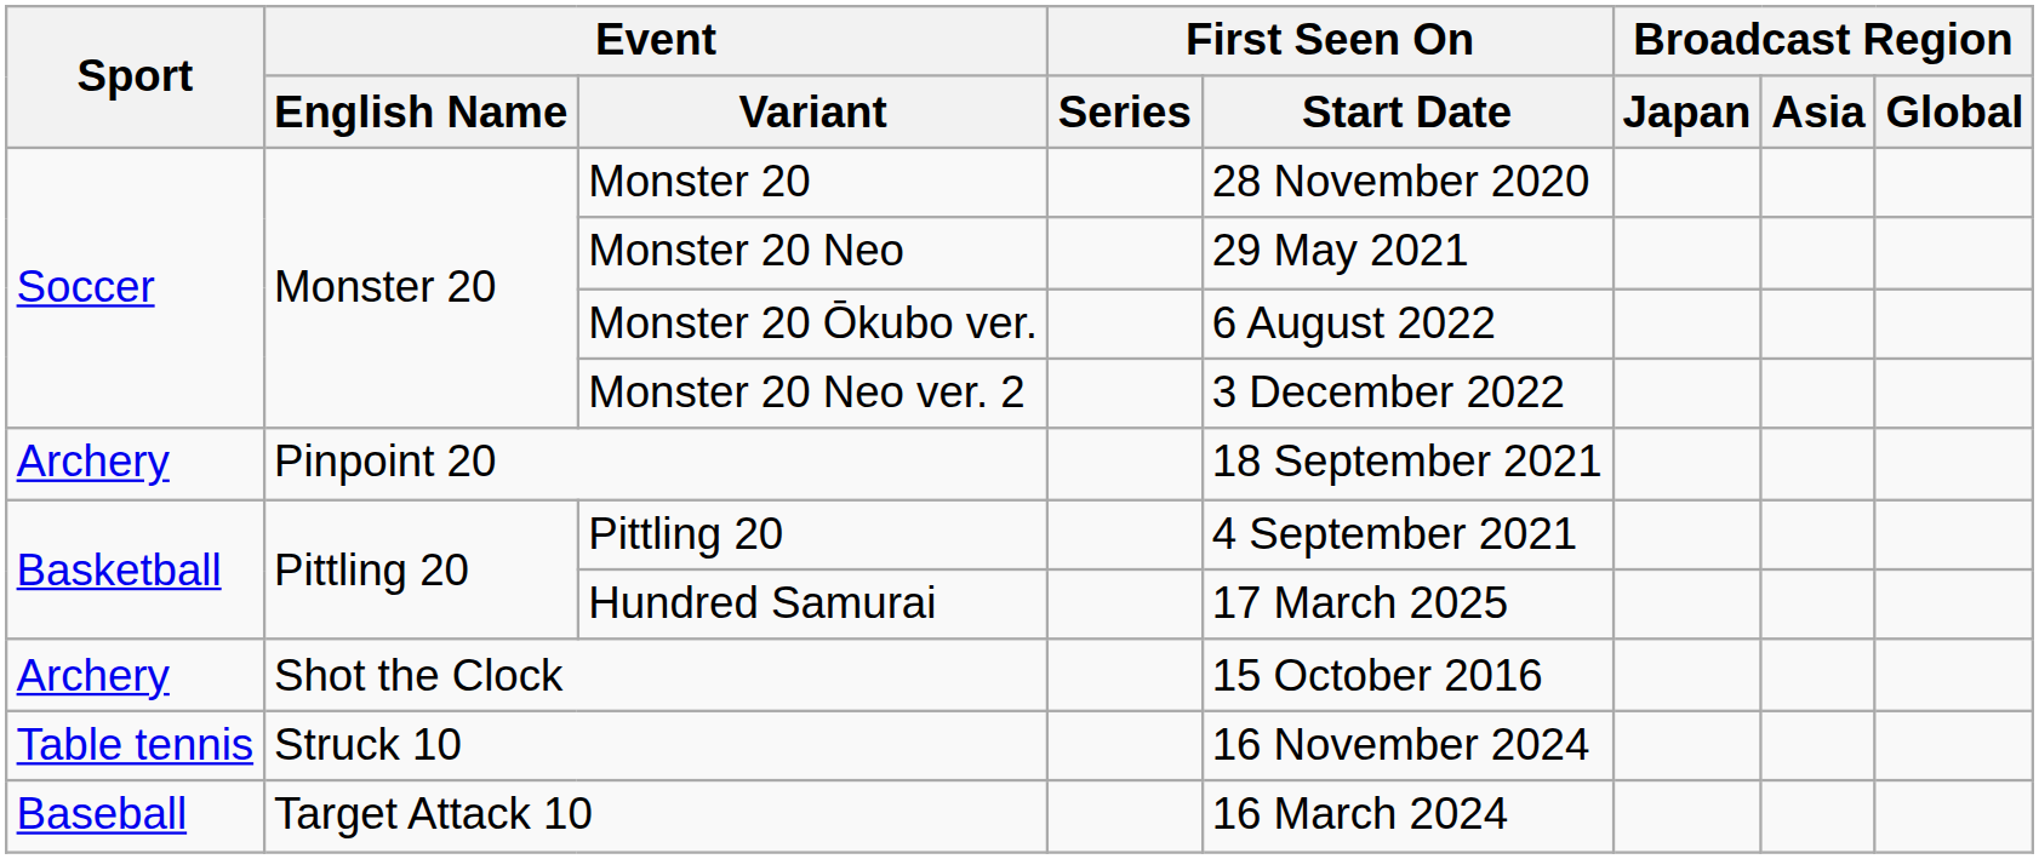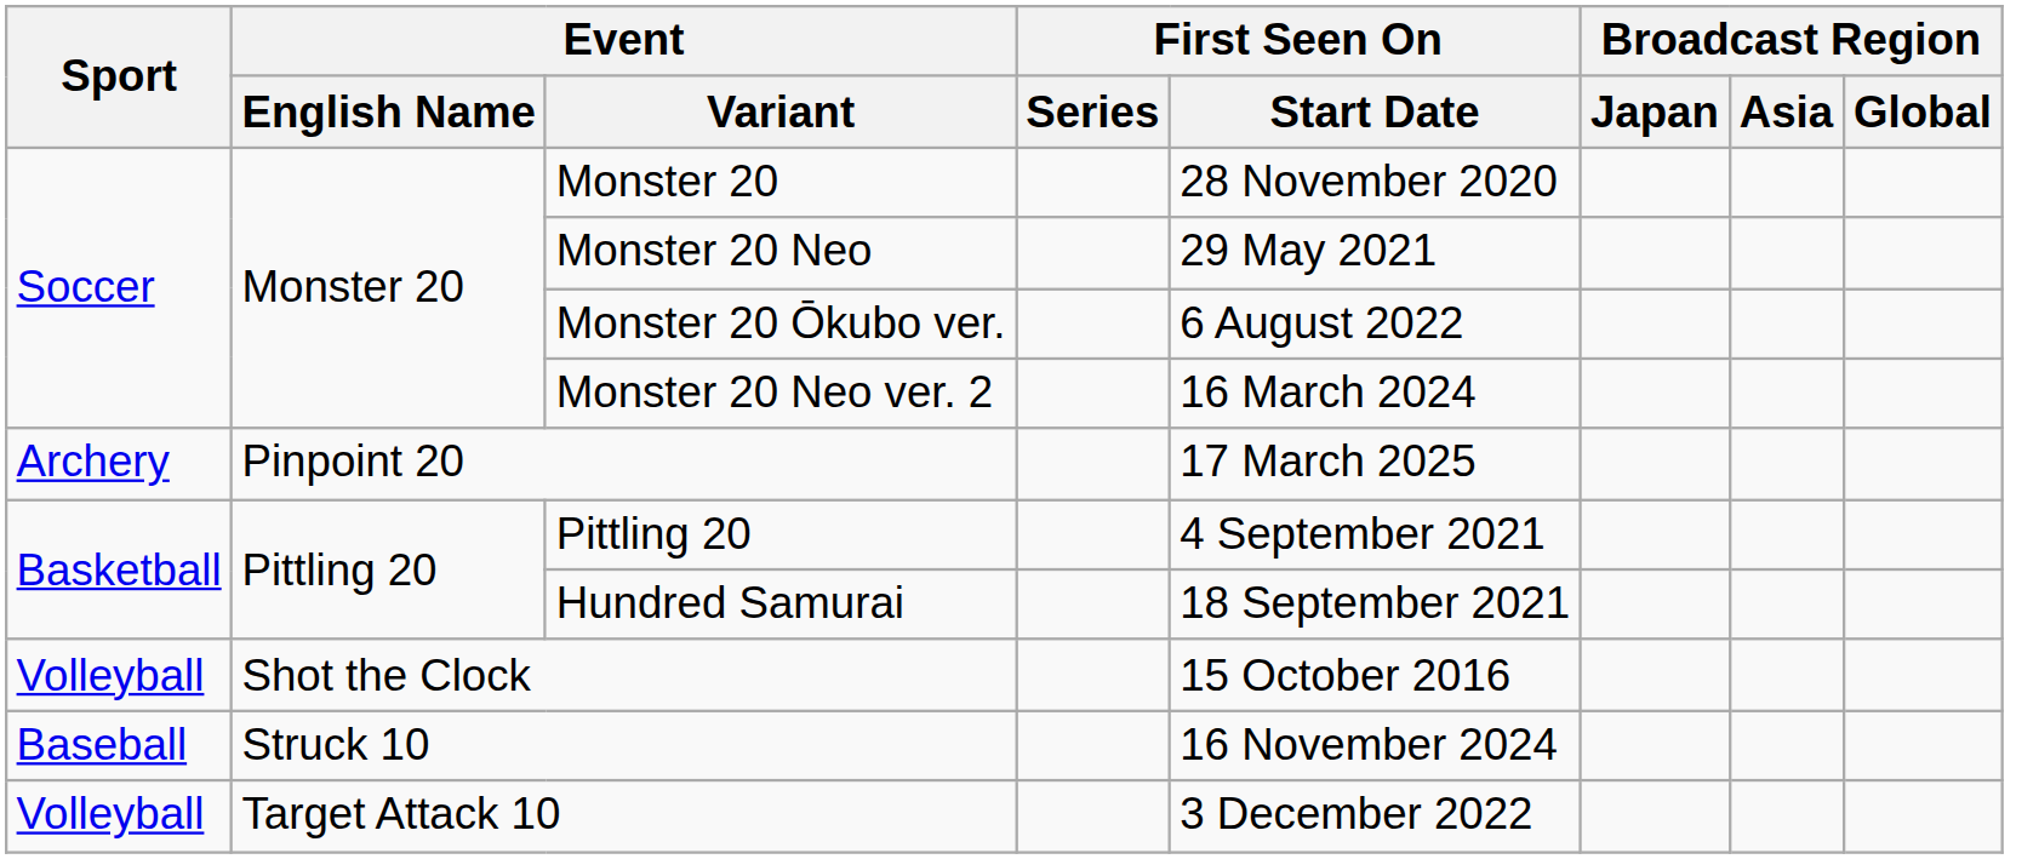Monster 20 Neo ver. 2 | First Seen On / Start Date: 3 December 2022 -> 16 March 2024
Pinpoint 20 | First Seen On / Start Date: 18 September 2021 -> 17 March 2025
Hundred Samurai | First Seen On / Start Date: 17 March 2025 -> 18 September 2021
Shot the Clock | Sport: Archery -> Volleyball
Struck 10 | Sport: Table tennis -> Baseball
Target Attack 10 | Sport: Baseball -> Volleyball
Target Attack 10 | First Seen On / Start Date: 16 March 2024 -> 3 December 2022
